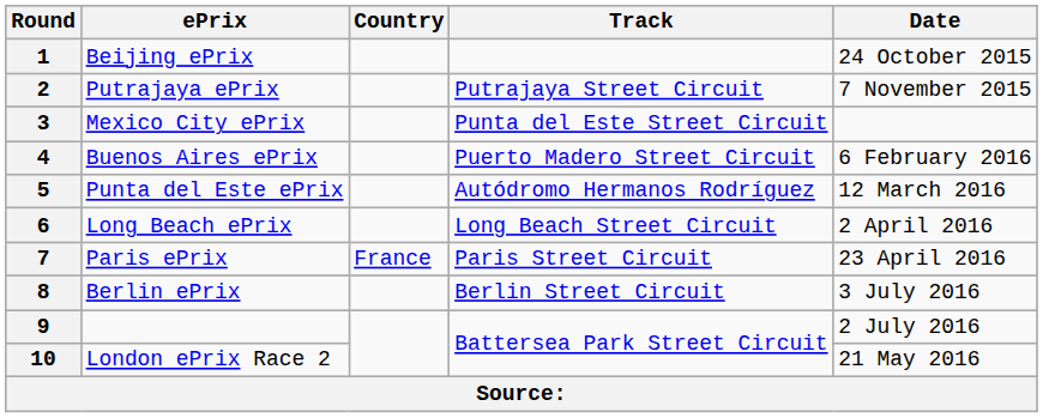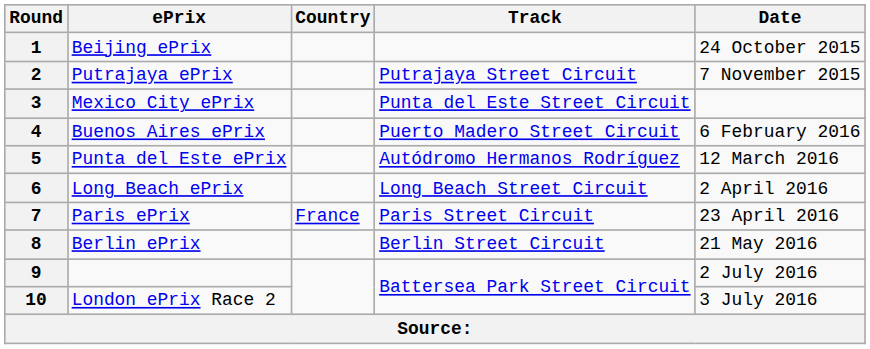8 | Date: 3 July 2016 -> 21 May 2016
10 | Date: 21 May 2016 -> 3 July 2016
